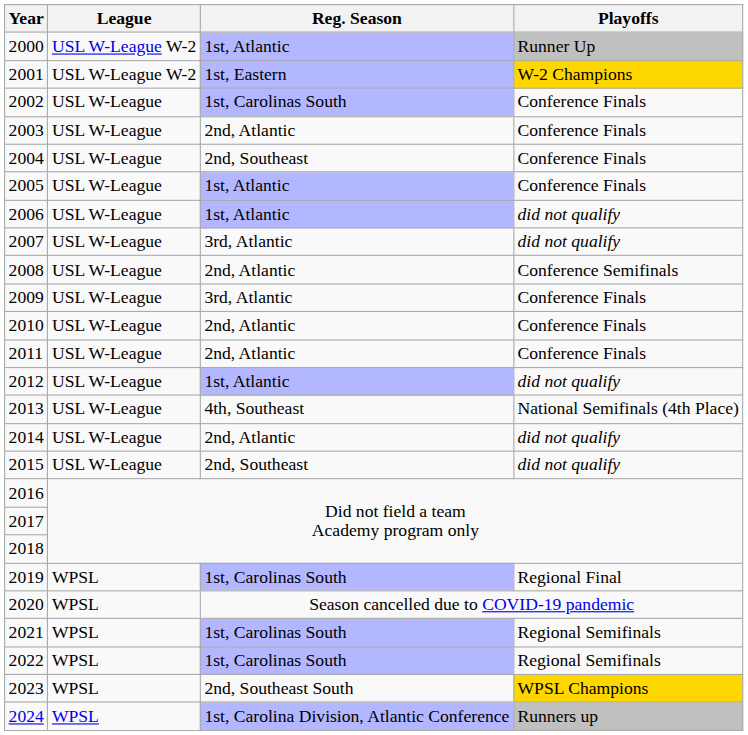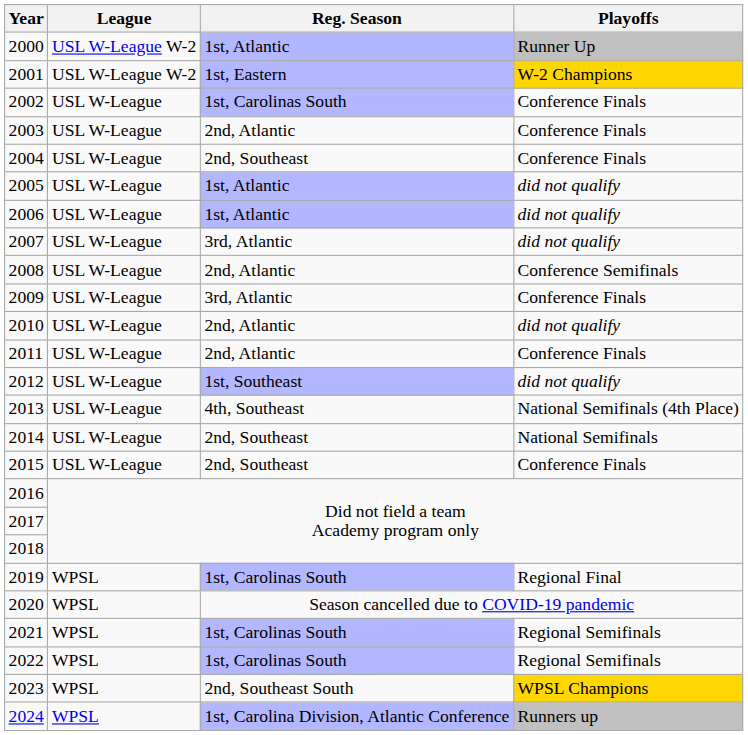2005 | Playoffs: Conference Finals -> did not qualify
2010 | Playoffs: Conference Finals -> did not qualify
2012 | Reg. Season: 1st, Atlantic -> 1st, Southeast
2014 | Reg. Season: 2nd, Atlantic -> 2nd, Southeast
2014 | Playoffs: did not qualify -> National Semifinals
2015 | Playoffs: did not qualify -> Conference Finals
